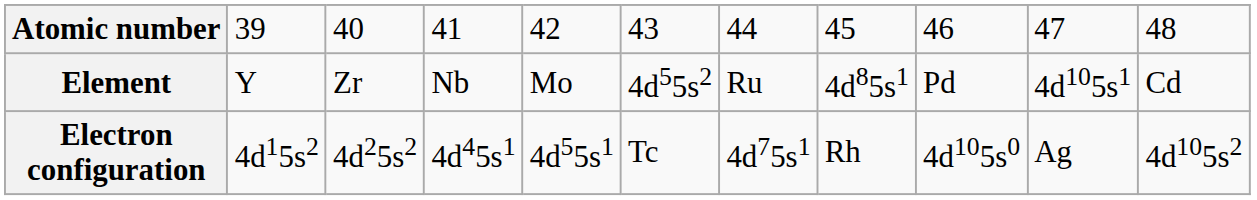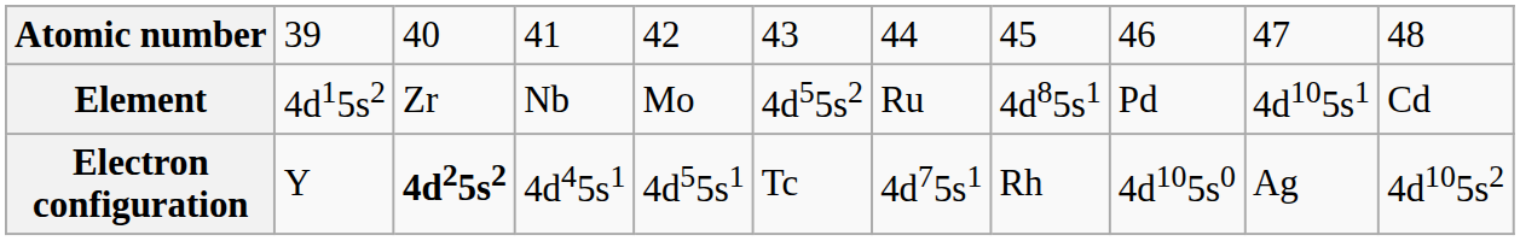Element | column 2: Y -> 4d15s2
Electron configuration | column 2: 4d15s2 -> Y
Electron configuration | column 3: normal -> bold
